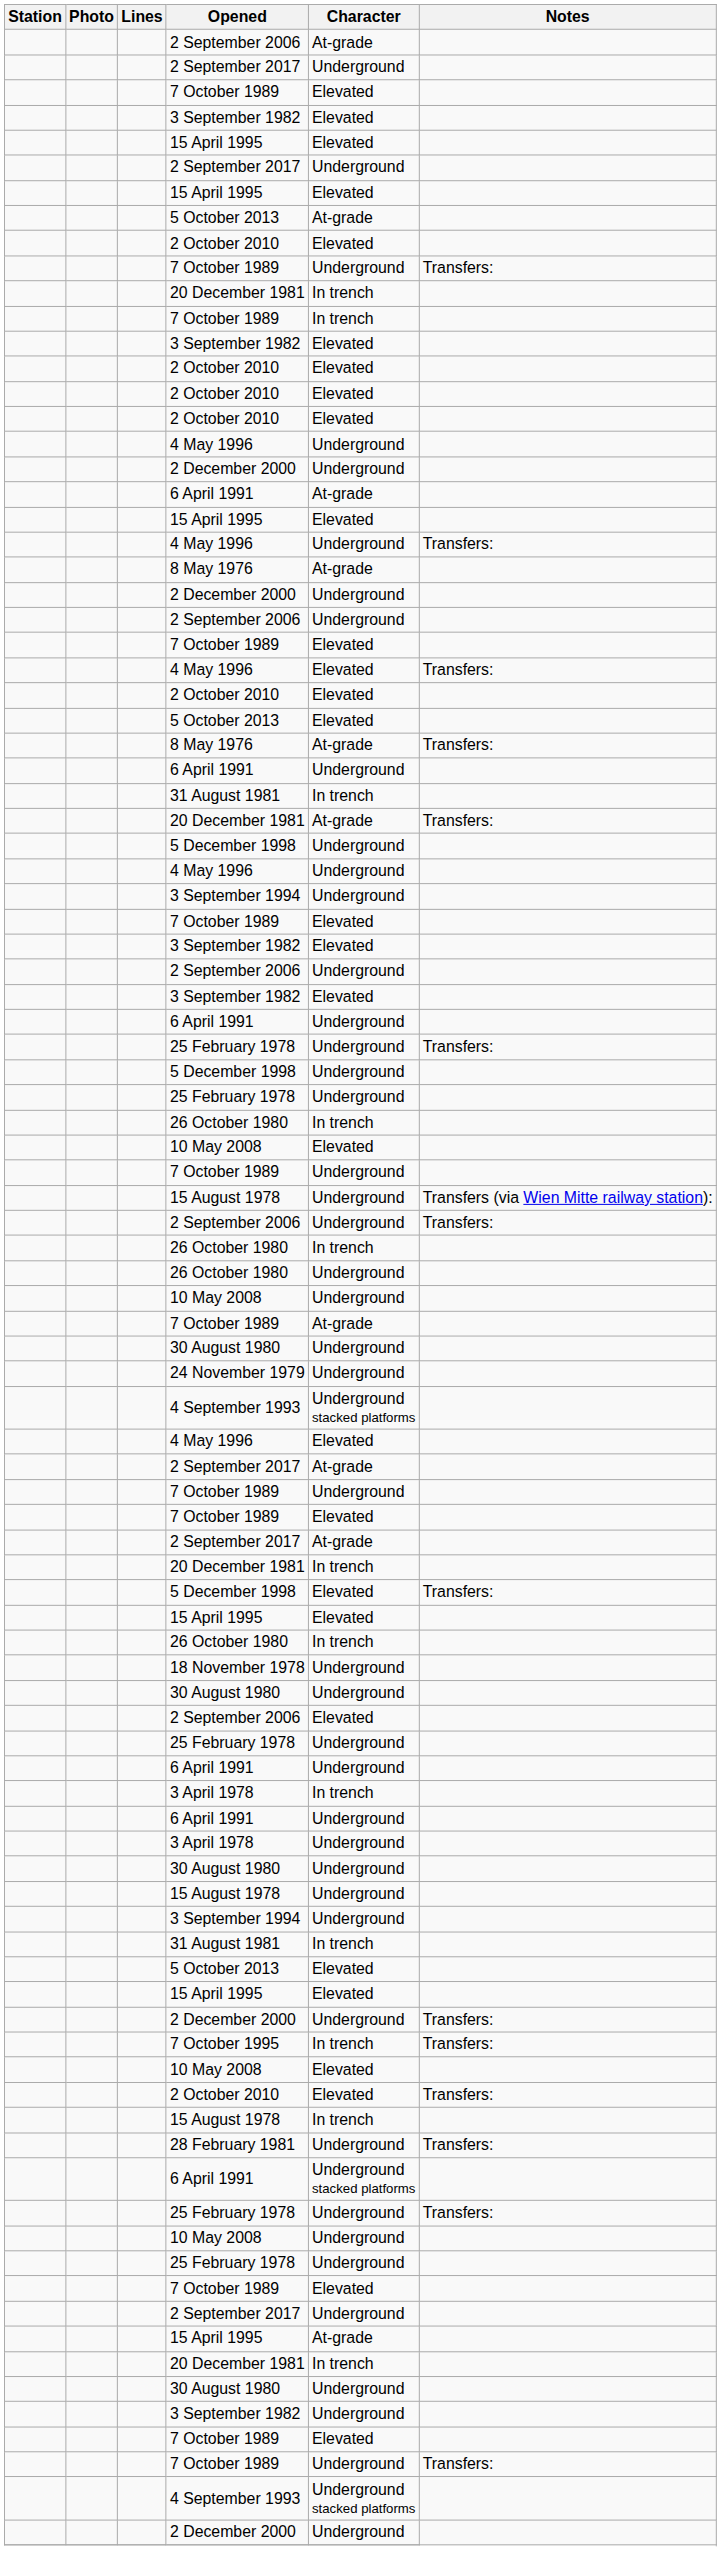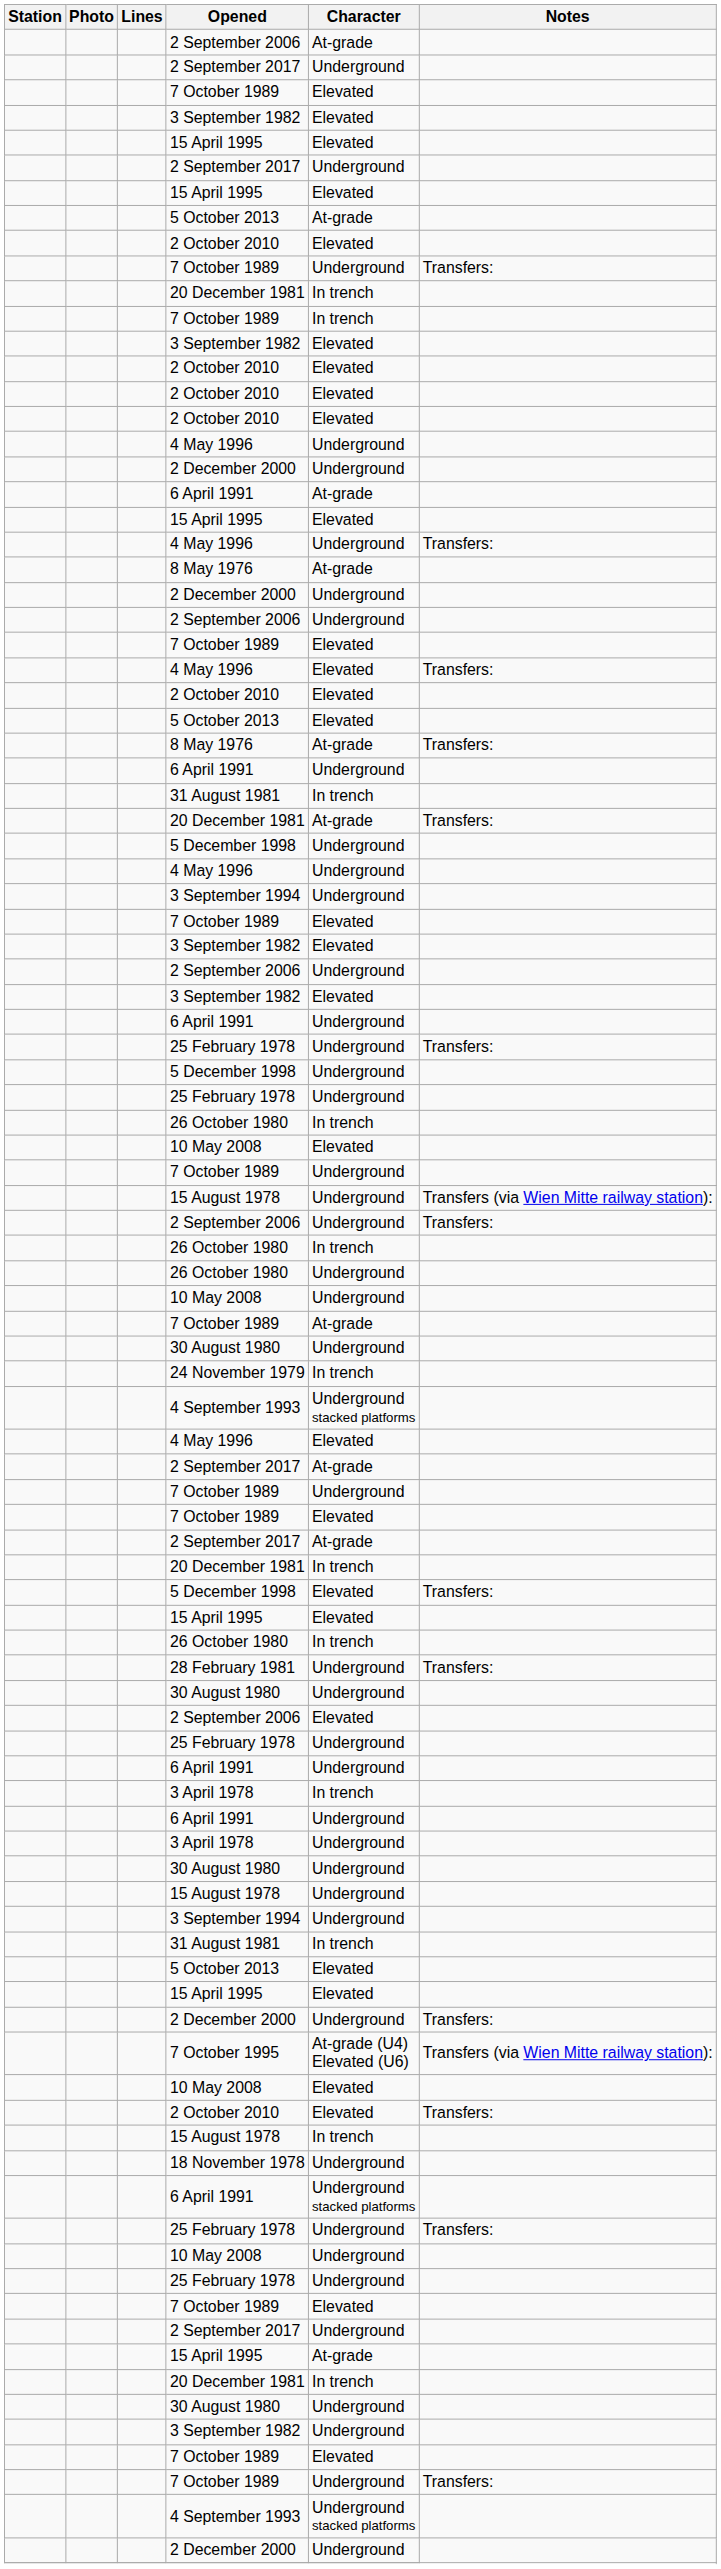24 November 1979 | Character: Underground -> In trench
rows swapped: 28 February 1981 <-> 18 November 1978
7 October 1995 | Character: In trench -> At-grade (U4) Elevated (U6)
7 October 1995 | Notes: Transfers: -> Transfers (via Wien Mitte railway station):
